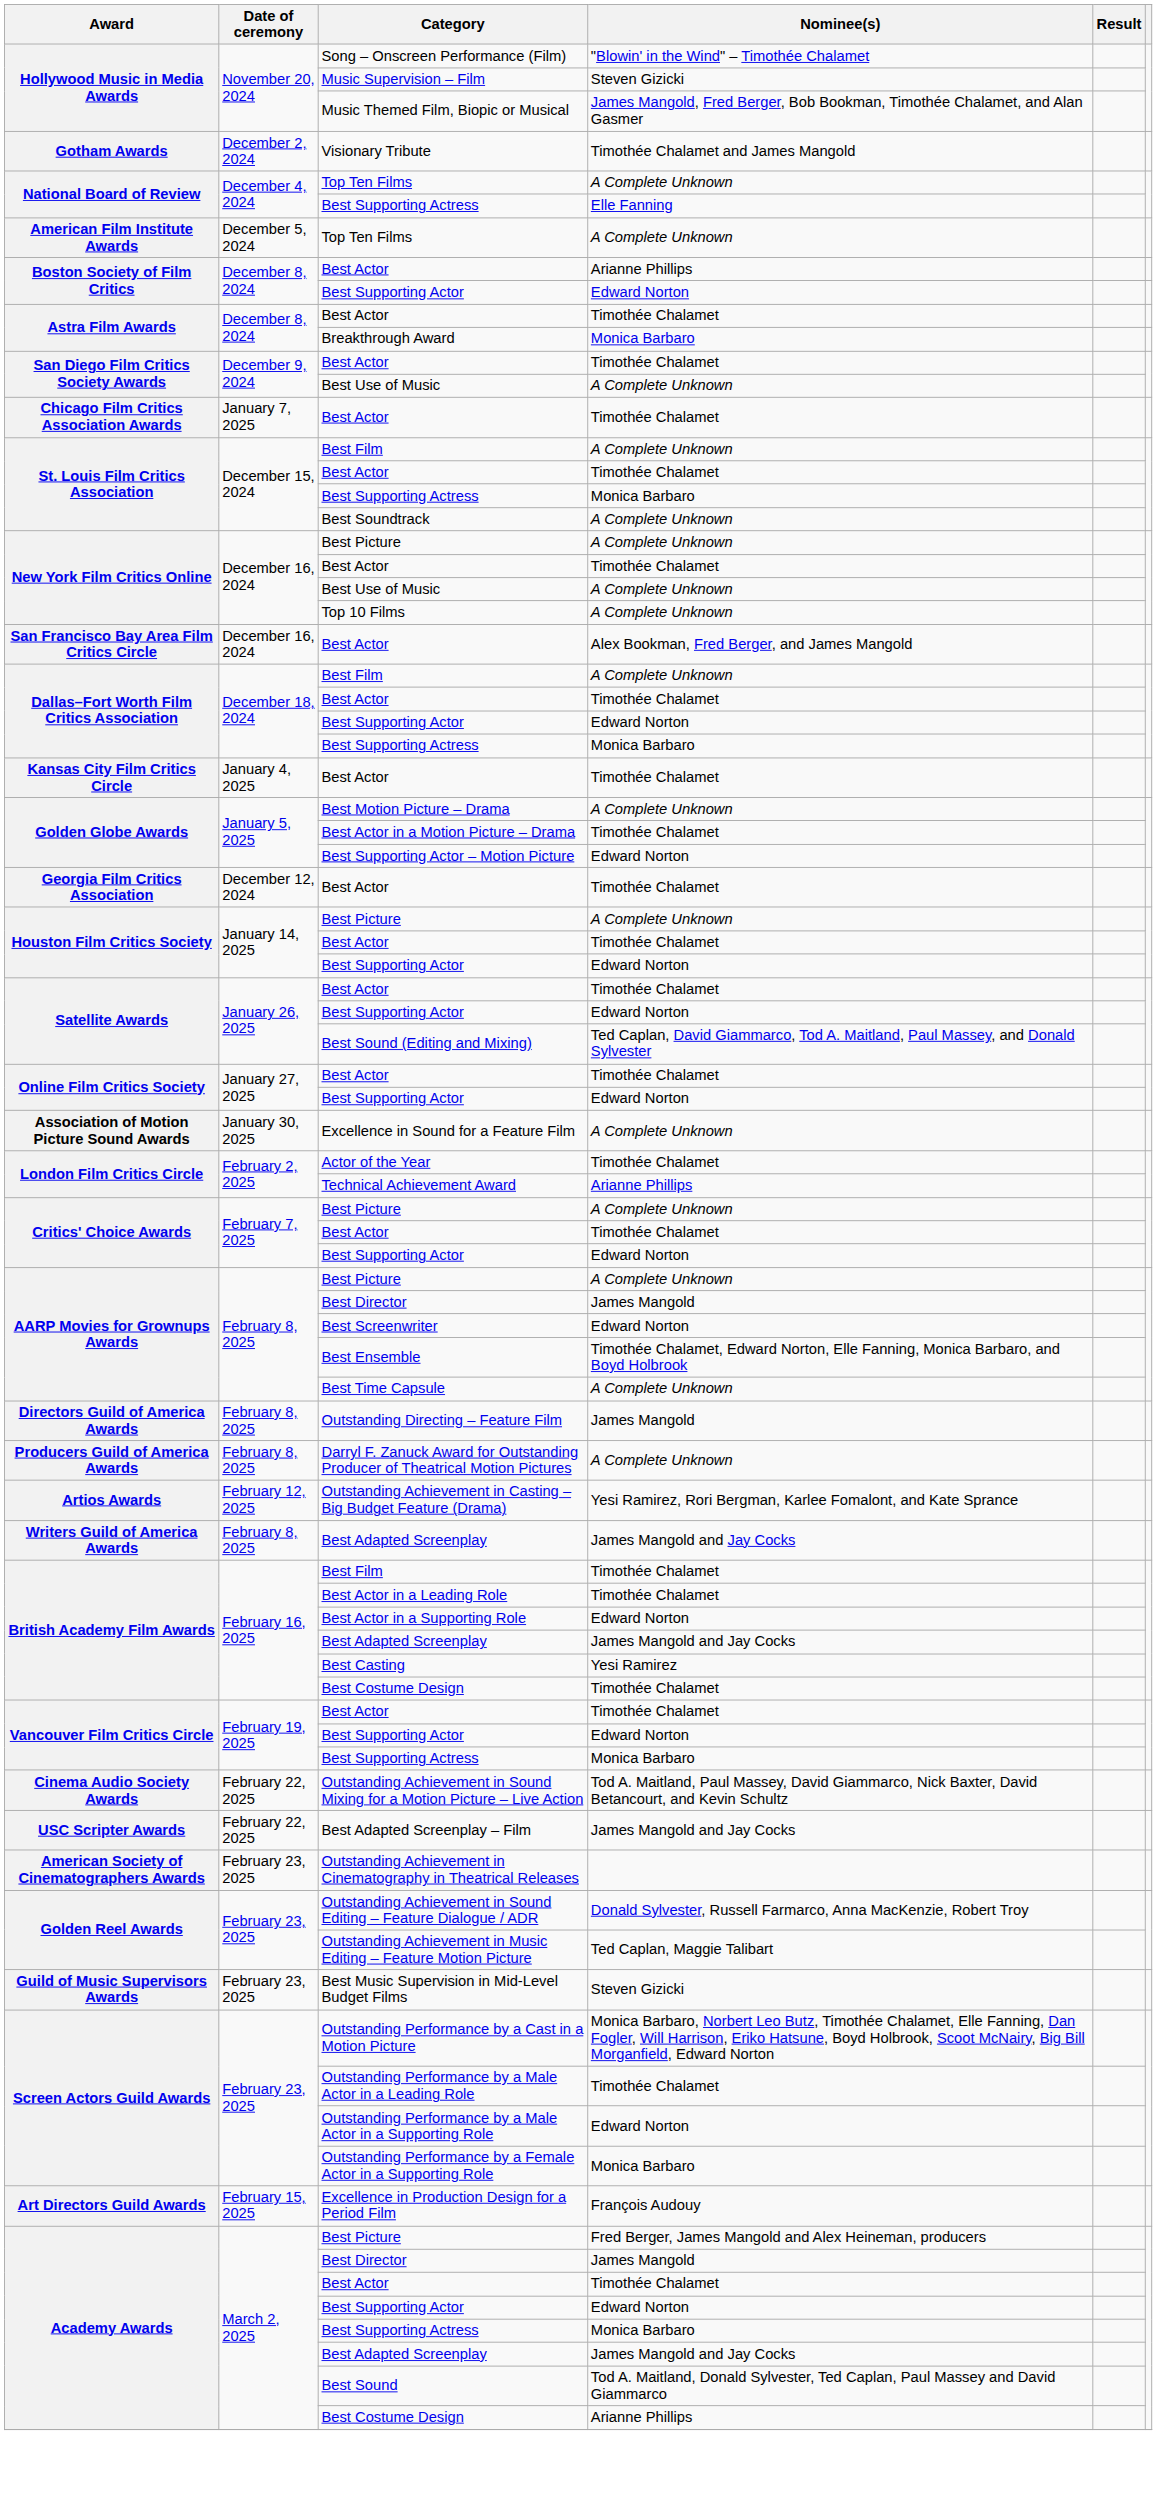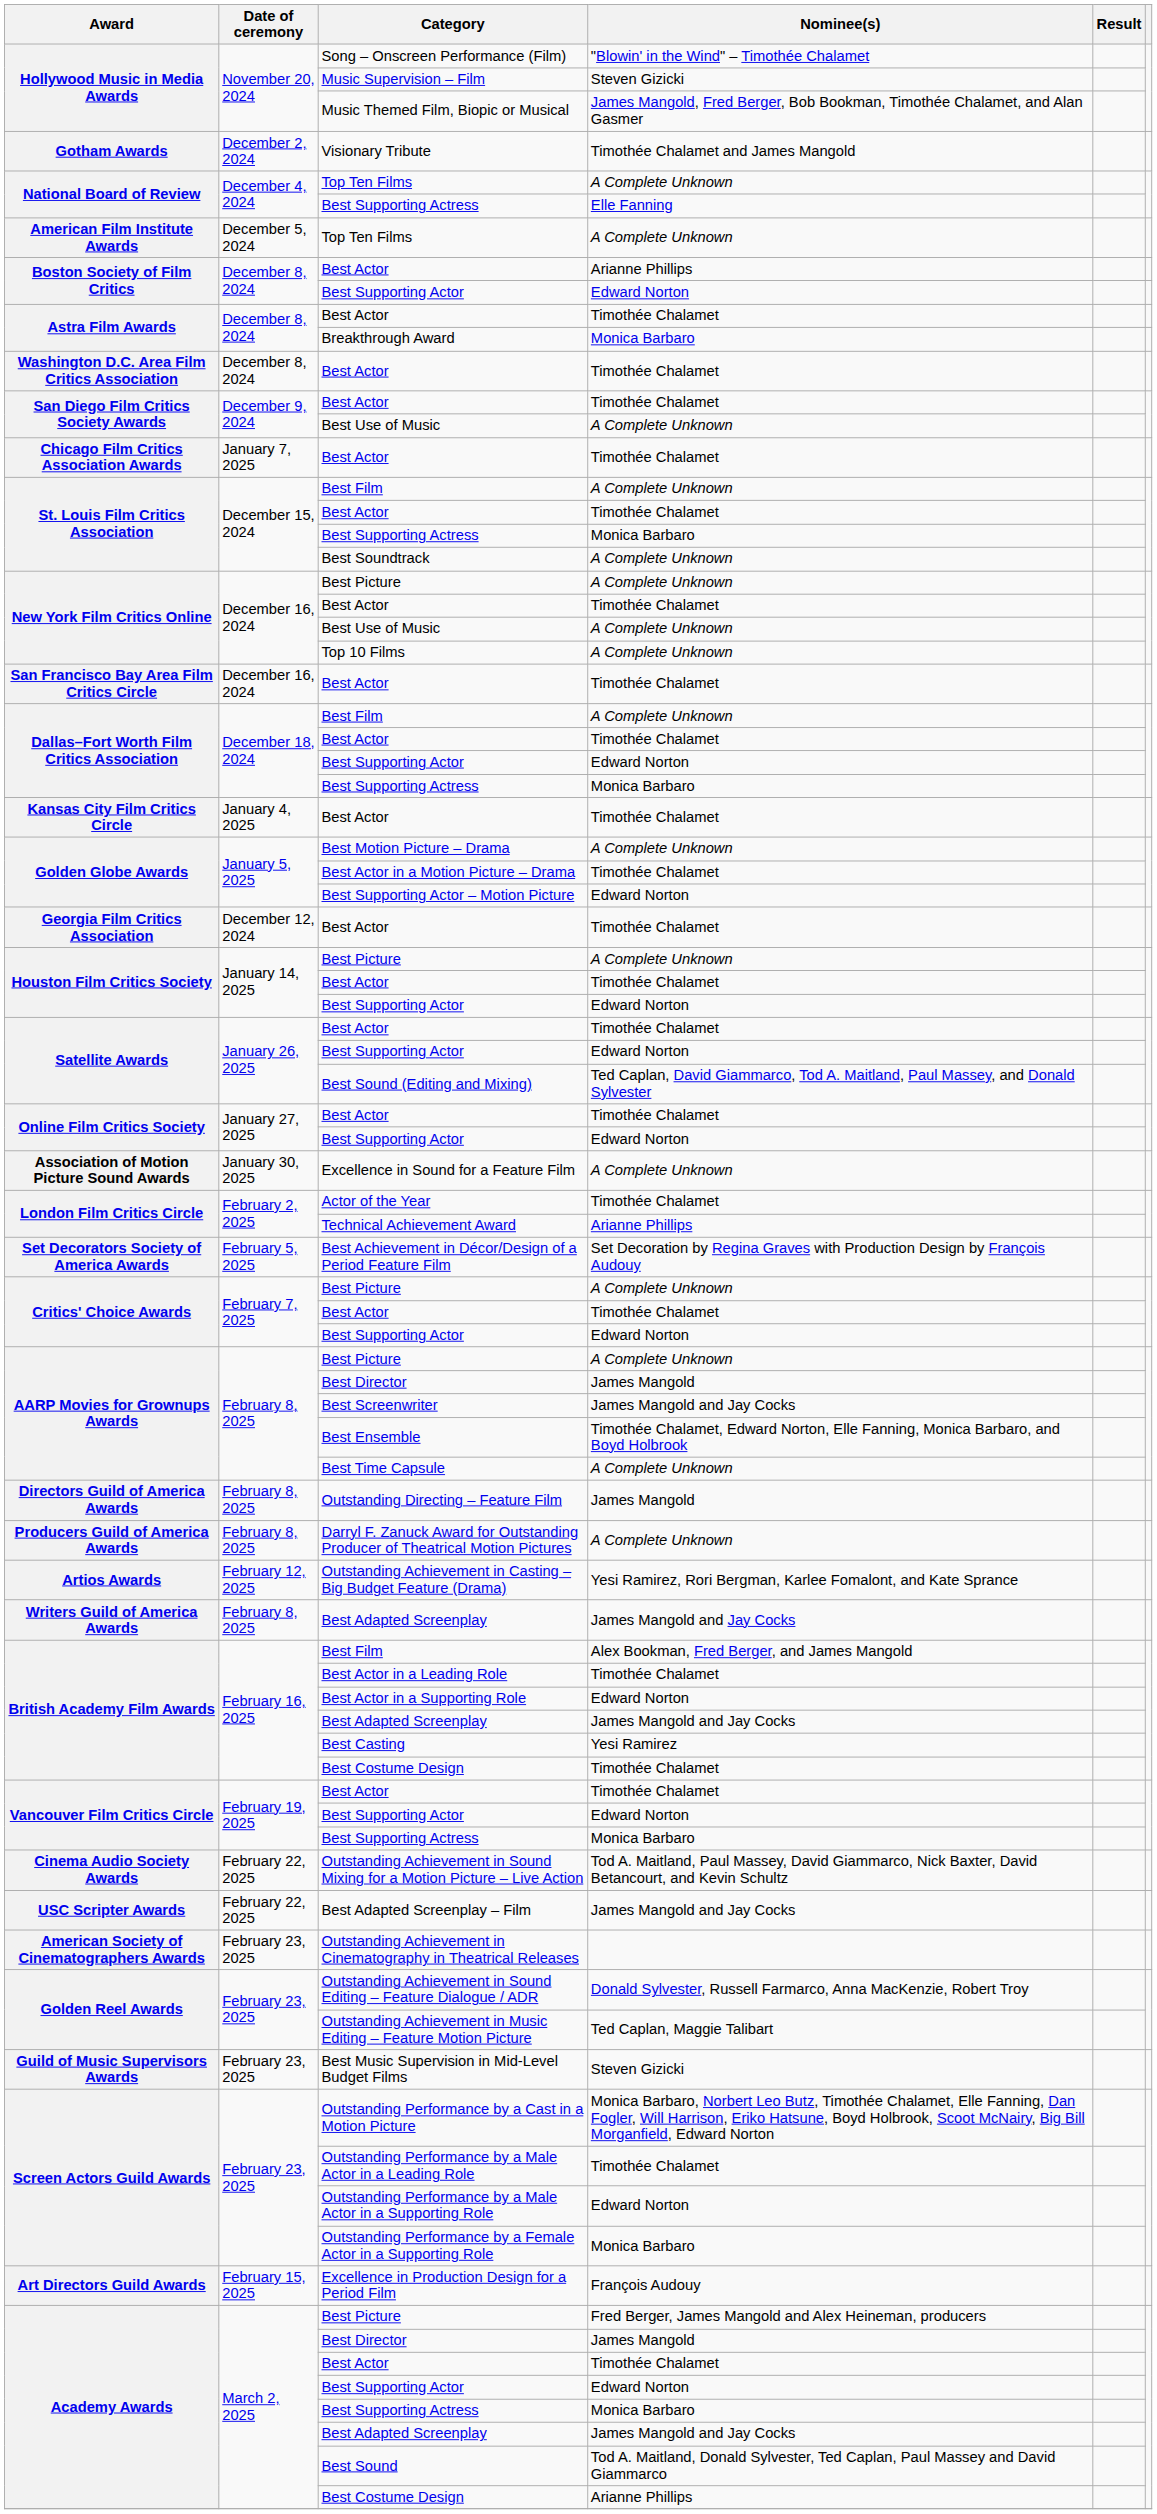+ row: Washington D.C. Area Film Critics Association | December 8, 2024 | Best Actor | Timothée Chalamet
San Francisco Bay Area Film Critics Circle / Best Actor | Nominee(s): Alex Bookman, Fred Berger, and James Mangold -> Timothée Chalamet
+ row: Set Decorators Society of America Awards | February 5, 2025 | Best Achievement in Décor/Design of a Period Feature Film | Set Decoration by Regina Graves with Production Design by François Audouy
Best Screenwriter | Nominee(s): Edward Norton -> James Mangold and Jay Cocks
British Academy Film Awards / Best Film | Nominee(s): Timothée Chalamet -> Alex Bookman, Fred Berger, and James Mangold
